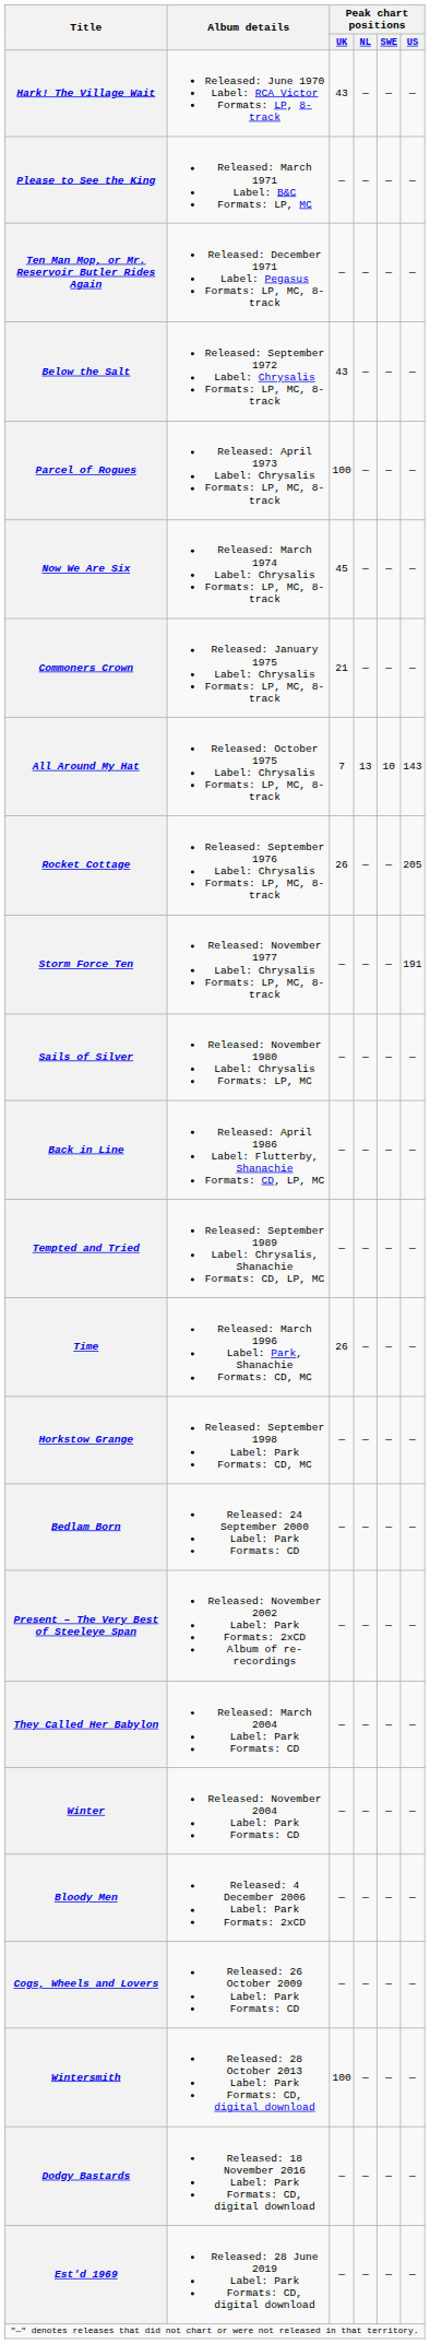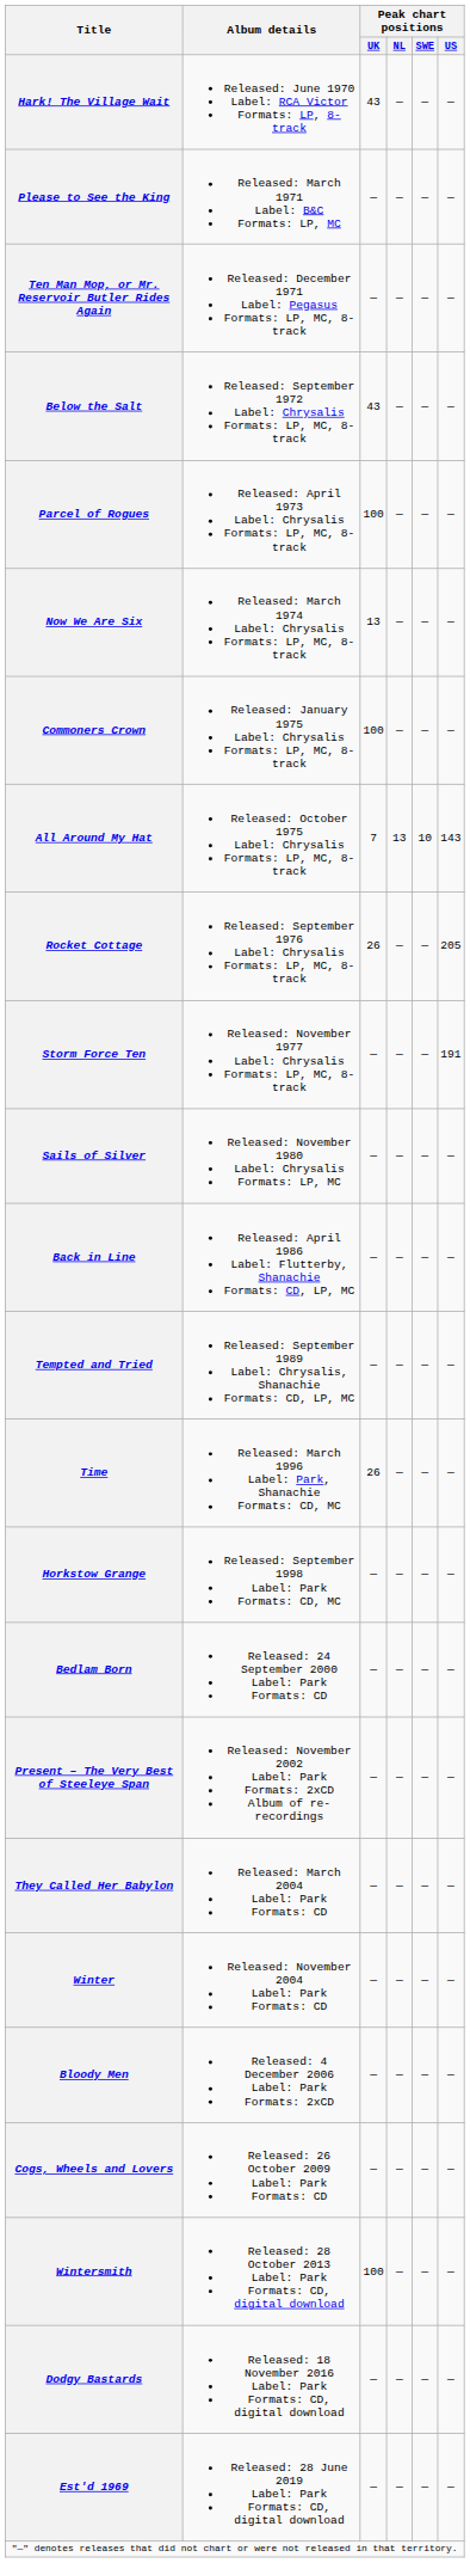Now We Are Six | Peak chart positions / UK: 45 -> 13
Commoners Crown | Peak chart positions / UK: 21 -> 100
